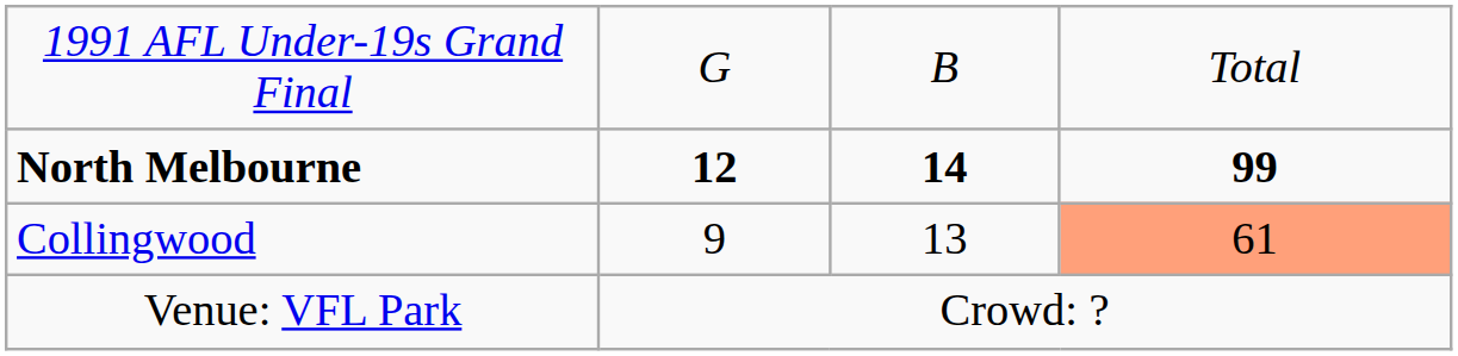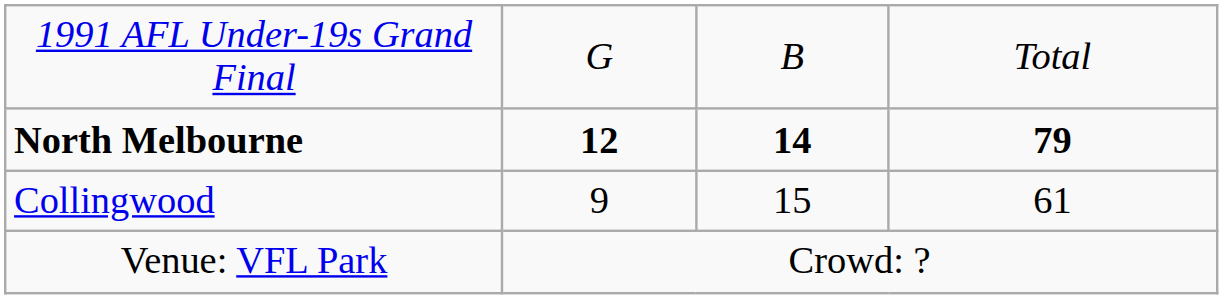North Melbourne | column 4: 99 -> 79
Collingwood | column 3: 13 -> 15
Collingwood | column 4: lightsalmon background -> no background
